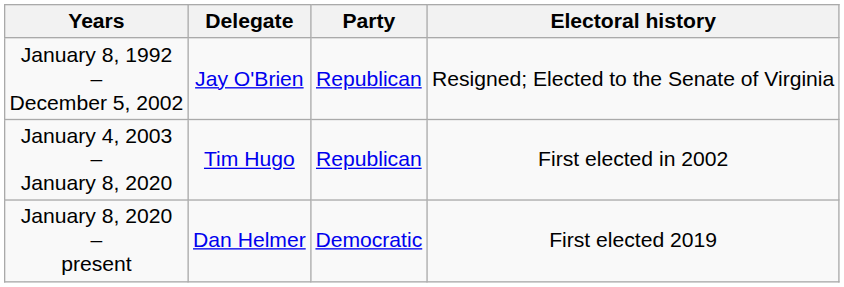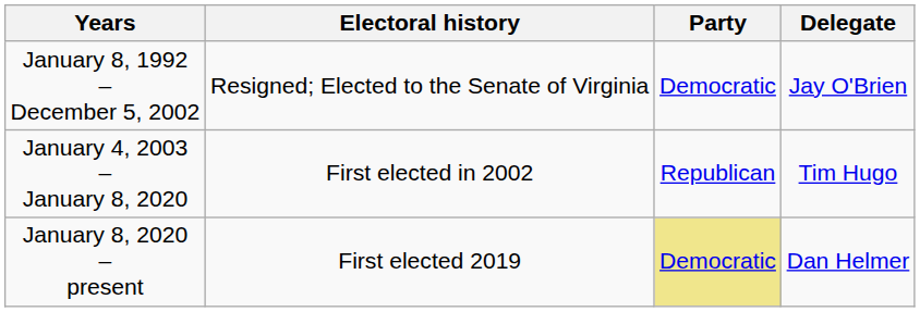columns swapped: Delegate <-> Electoral history
January 8, 1992 – December 5, 2002 | Party: Republican -> Democratic
January 8, 2020 – present | Party: no background -> khaki background
